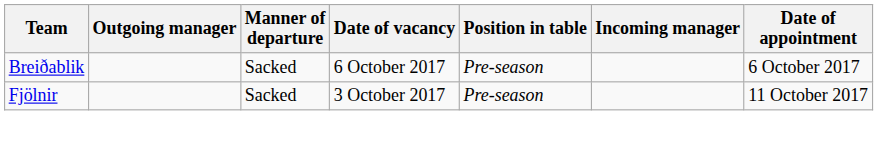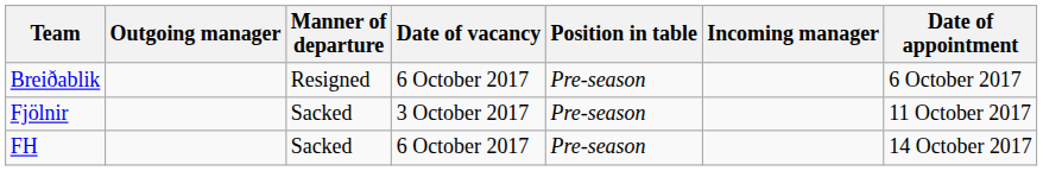Breiðablik | Manner of departure: Sacked -> Resigned
+ row: FH | Sacked | 6 October 2017 | Pre-season | 14 October 2017
